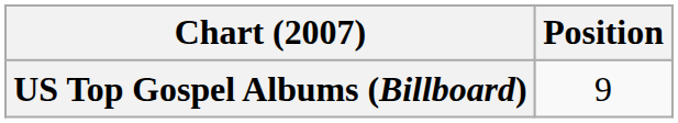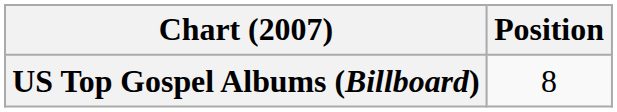US Top Gospel Albums (Billboard) | Position: 9 -> 8
